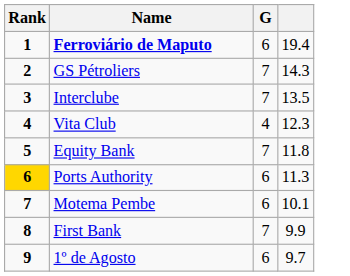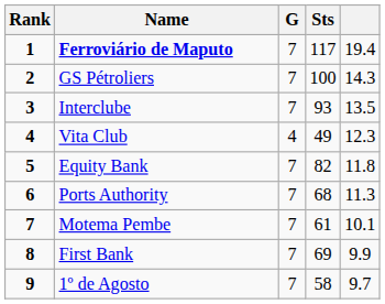+ column: Sts | 117 | 100 | 93 | 49 | 82 | 68 | 61 | 69 | 58
Ferroviário de Maputo | G: 6 -> 7
Ports Authority | Rank: gold background -> no background
Ports Authority | G: 6 -> 7
Motema Pembe | G: 6 -> 7
1º de Agosto | G: 6 -> 7
